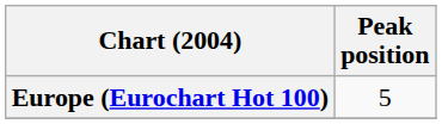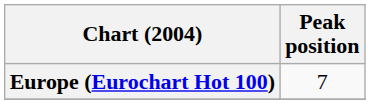Europe (Eurochart Hot 100) | Peak position: 5 -> 7
